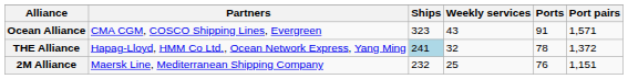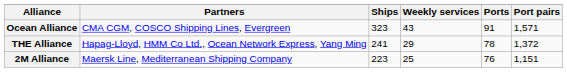THE Alliance | Ships: lightblue background -> no background
THE Alliance | Weekly services: 32 -> 29
2M Alliance | Ships: 232 -> 223
